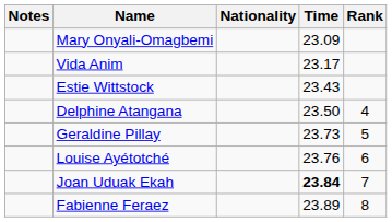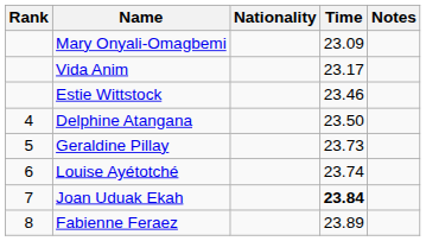columns swapped: Rank <-> Notes
Estie Wittstock | Time: 23.43 -> 23.46
Louise Ayétotché | Time: 23.76 -> 23.74
